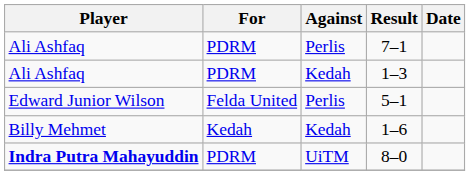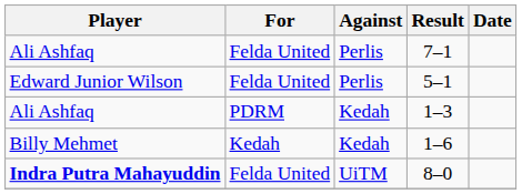7–1 | For: PDRM -> Felda United
rows swapped: 5–1 <-> 1–3
8–0 | For: PDRM -> Felda United
